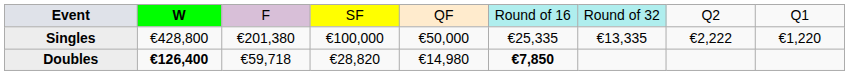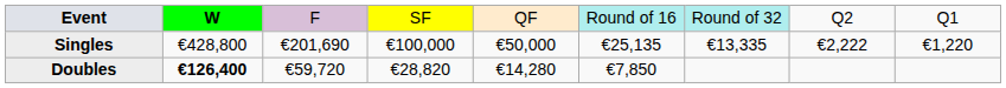Singles | column 3: €201,380 -> €201,690
Singles | column 6: €25,335 -> €25,135
Doubles | column 3: €59,718 -> €59,720
Doubles | column 5: €14,980 -> €14,280
Doubles | column 6: bold -> normal
